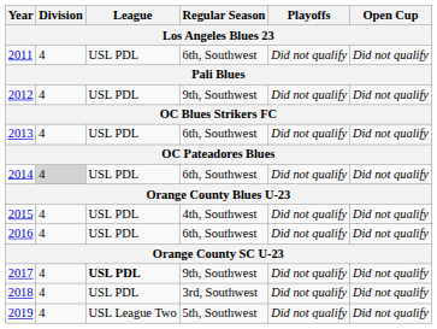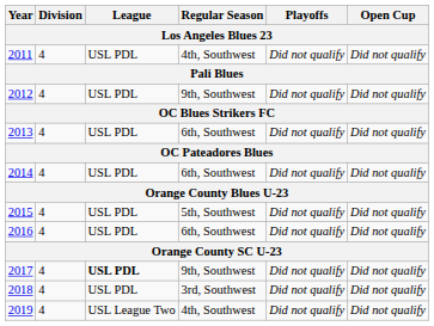2011 | Regular Season: 6th, Southwest -> 4th, Southwest
2014 | Division: lightgrey background -> no background
2015 | Regular Season: 4th, Southwest -> 5th, Southwest
2019 | Regular Season: 5th, Southwest -> 4th, Southwest
